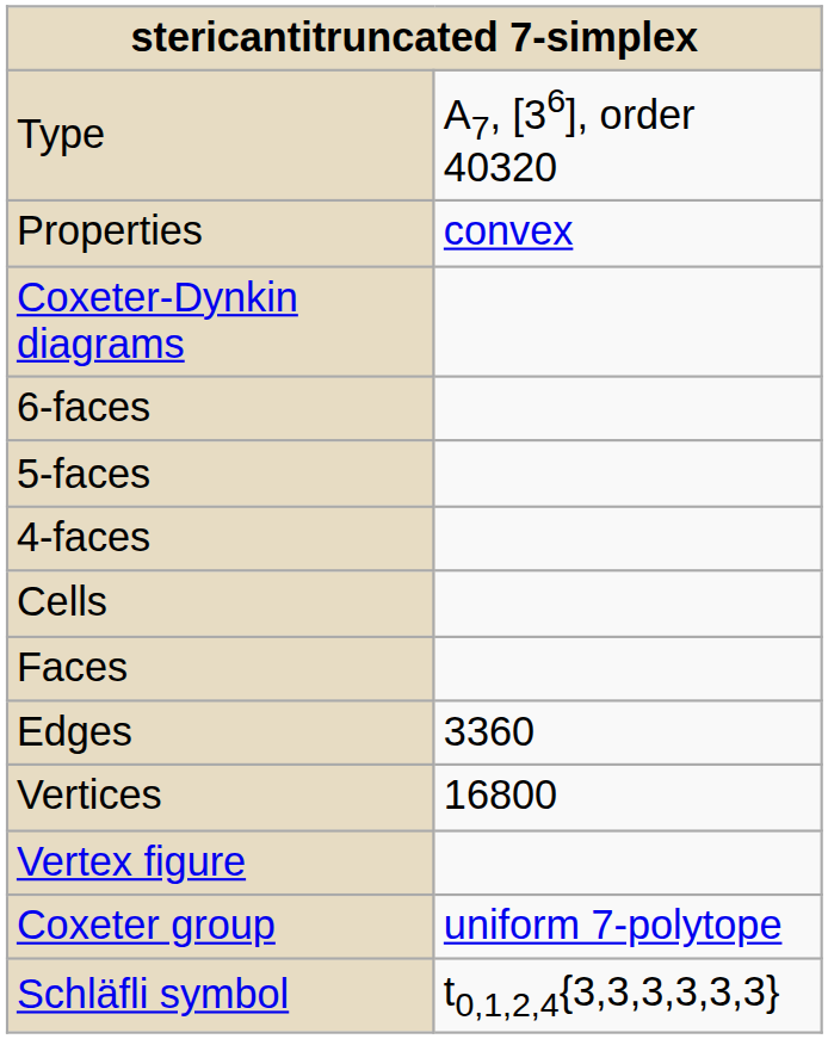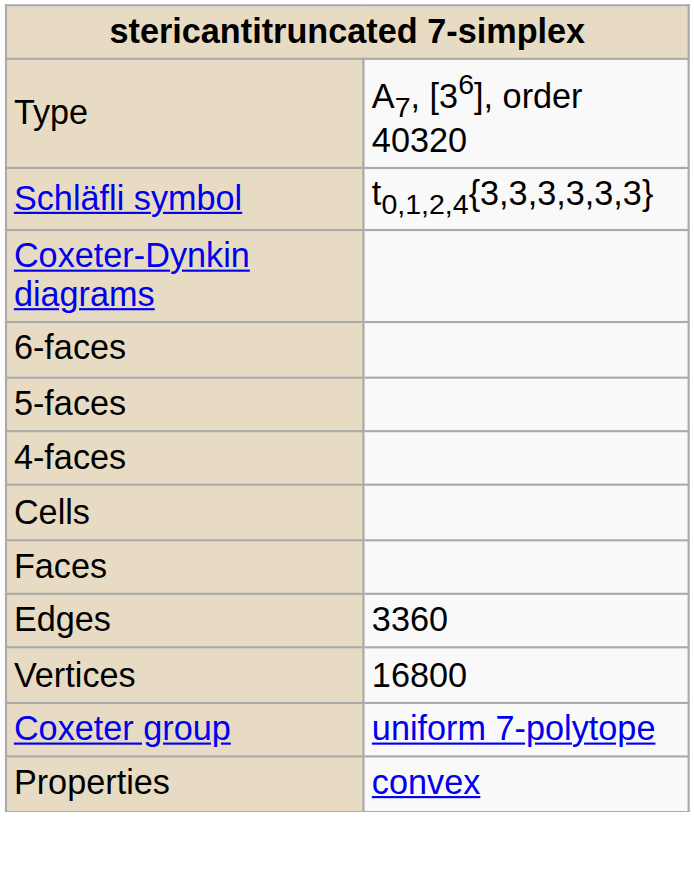rows swapped: Schläfli symbol <-> Properties
- row: Vertex figure
